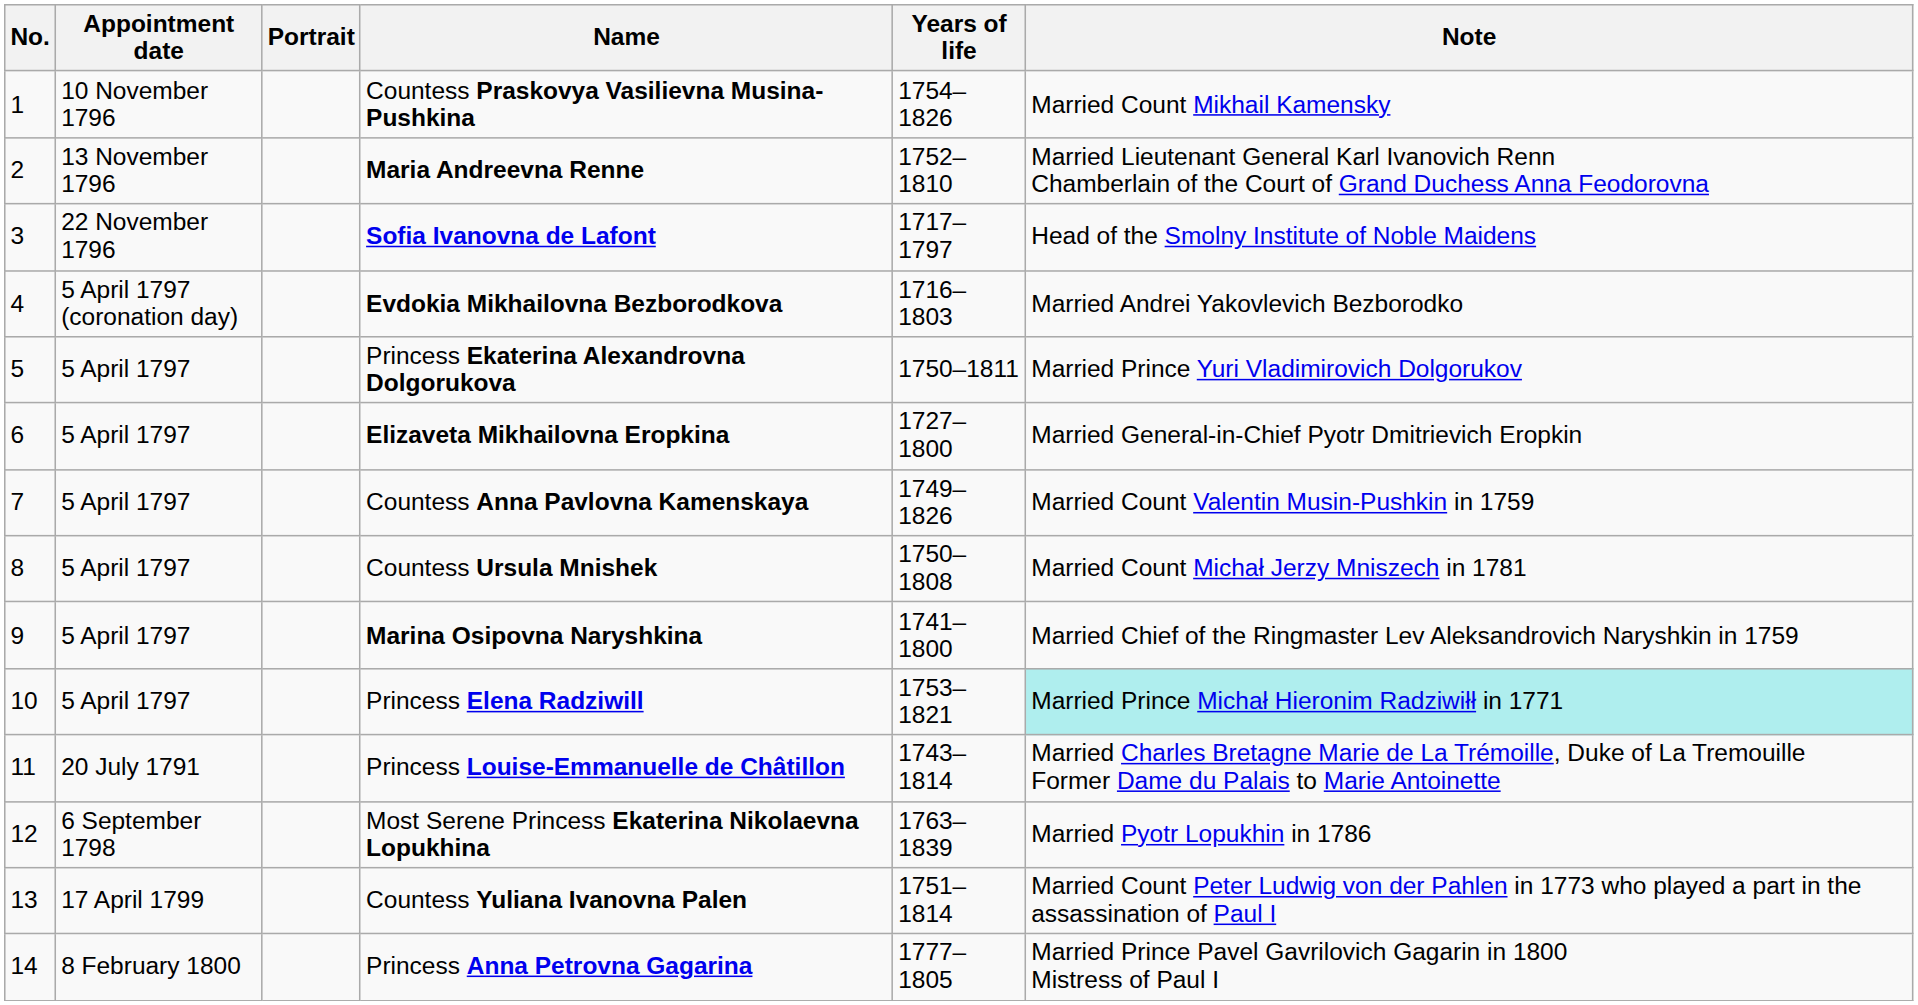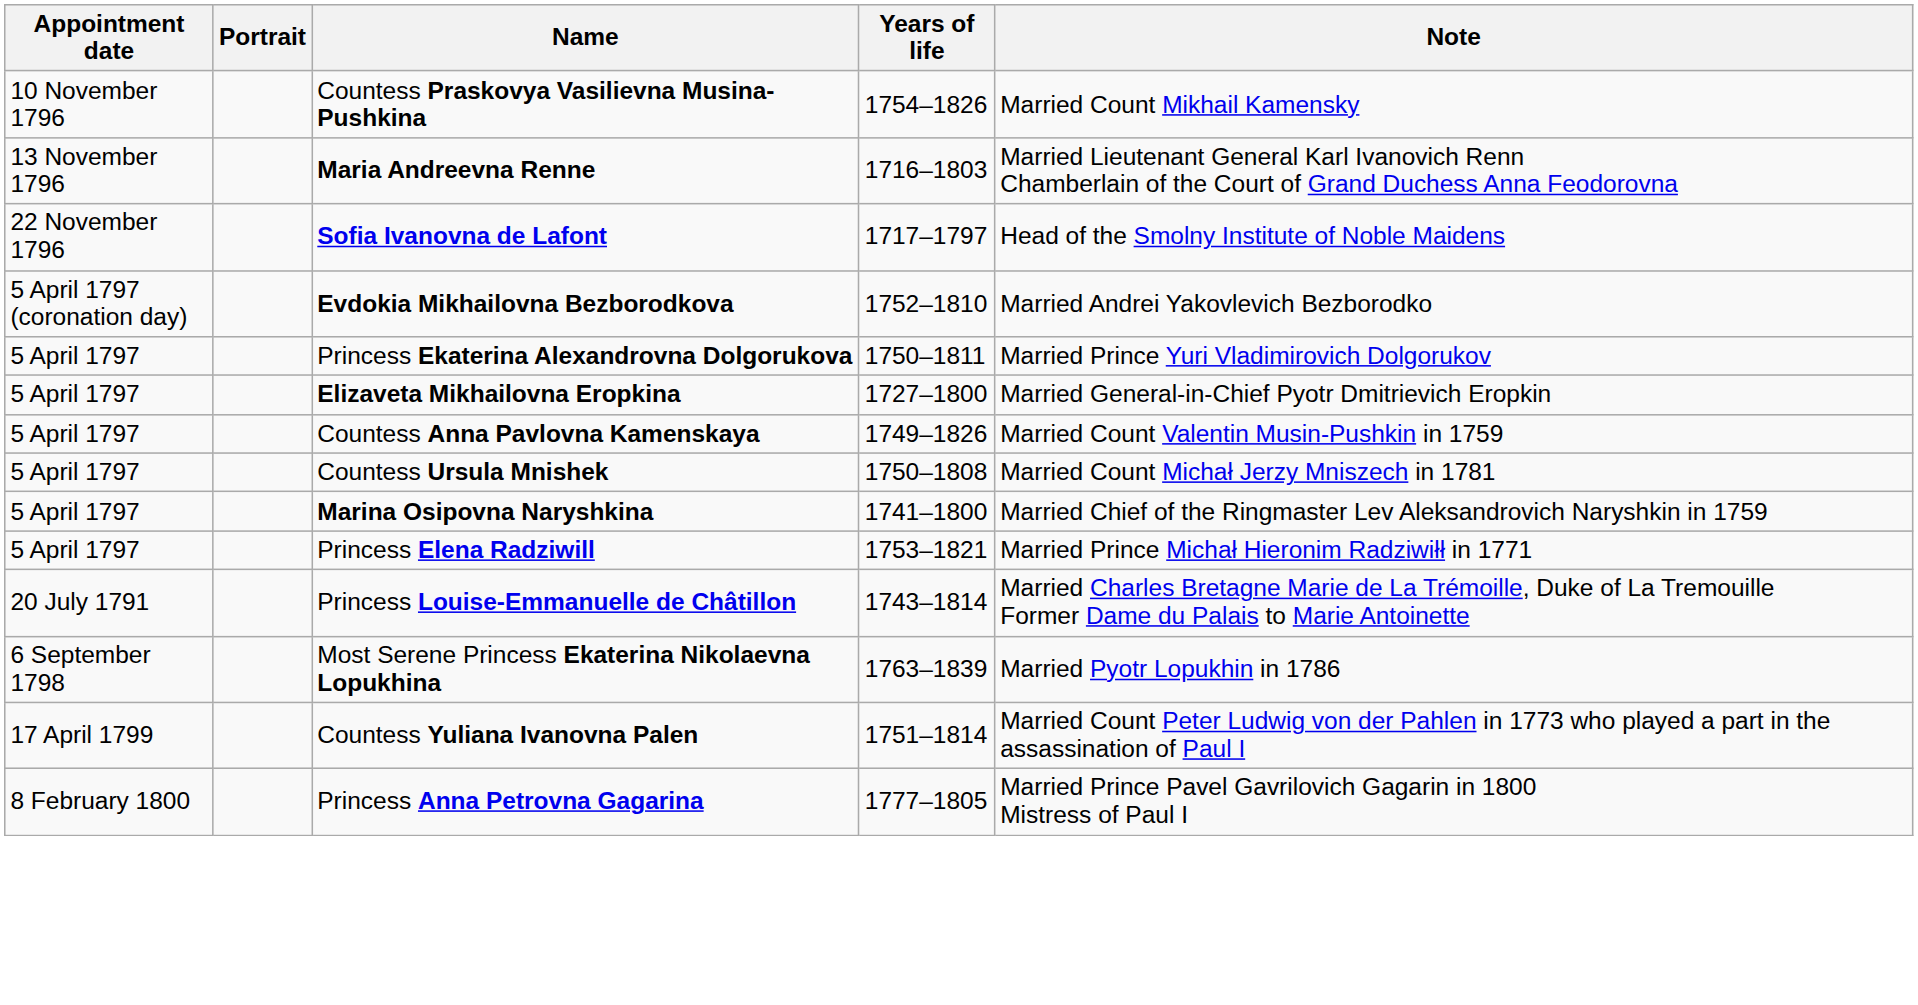- column: No. | 1 | 2 | 3 | 4 | 5 | 6 | 7 | 8 | 9 | 10 | 11 | 12 | 13 | 14
Maria Andreevna Renne | Years of life: 1752–1810 -> 1716–1803
Evdokia Mikhailovna Bezborodkova | Years of life: 1716–1803 -> 1752–1810
Princess Elena Radziwill | Note: paleturquoise background -> no background
